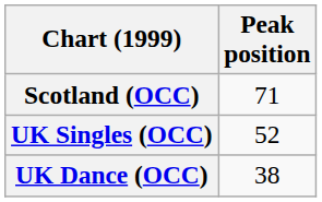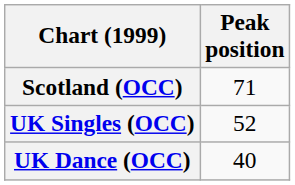UK Dance (OCC) | Peak position: 38 -> 40
